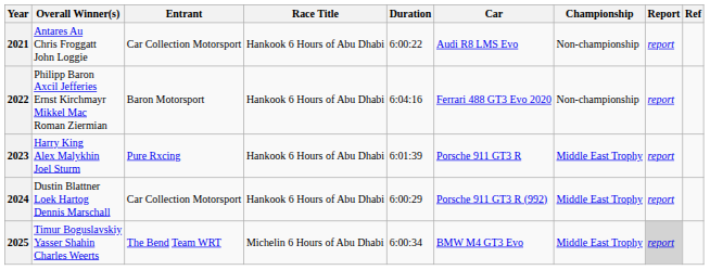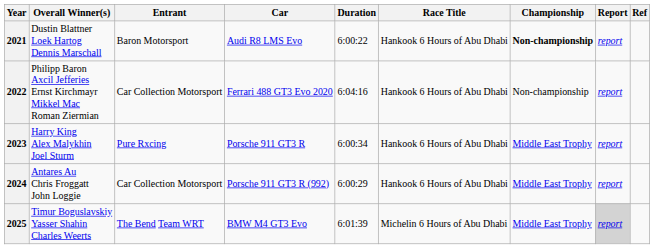columns swapped: Car <-> Race Title
2021 | Overall Winner(s): Antares Au Chris Froggatt John Loggie -> Dustin Blattner Loek Hartog Dennis Marschall
2021 | Entrant: Car Collection Motorsport -> Baron Motorsport
2021 | Championship: normal -> bold
2022 | Entrant: Baron Motorsport -> Car Collection Motorsport
2023 | Duration: 6:01:39 -> 6:00:34
2024 | Overall Winner(s): Dustin Blattner Loek Hartog Dennis Marschall -> Antares Au Chris Froggatt John Loggie
2025 | Duration: 6:00:34 -> 6:01:39
